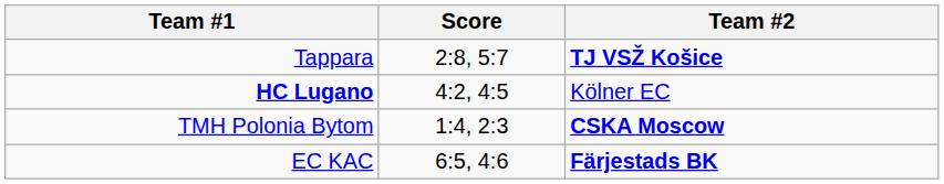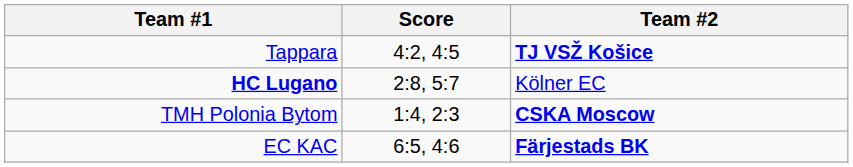Tappara | Score: 2:8, 5:7 -> 4:2, 4:5
HC Lugano | Score: 4:2, 4:5 -> 2:8, 5:7
